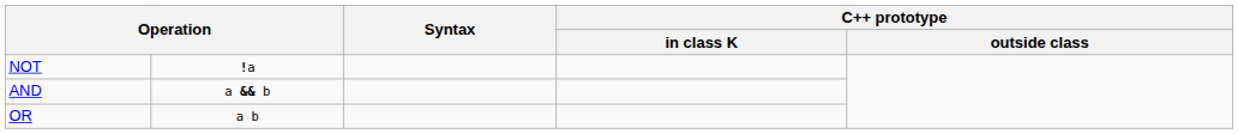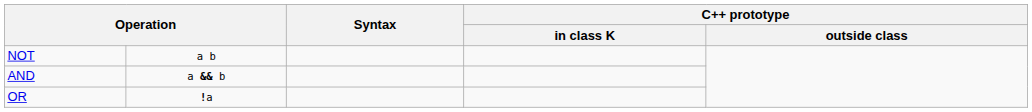NOT | column 2: !a -> a b
OR | column 2: a b -> !a
